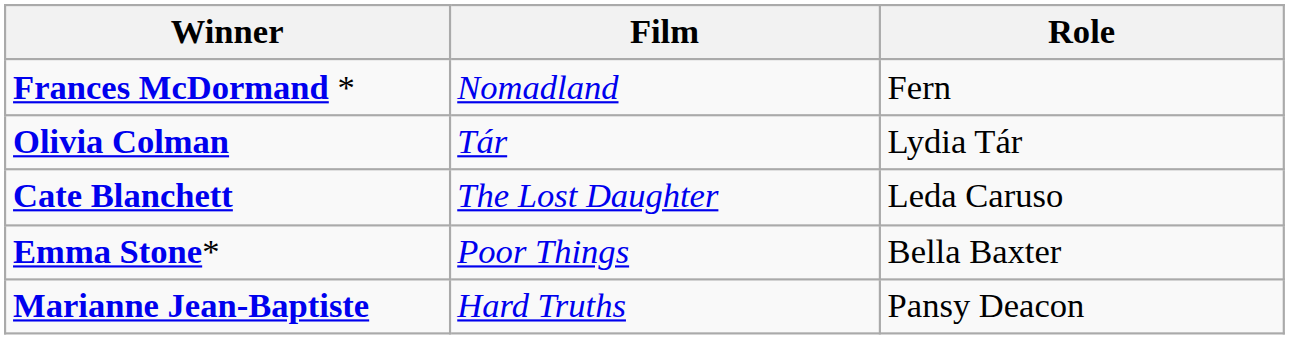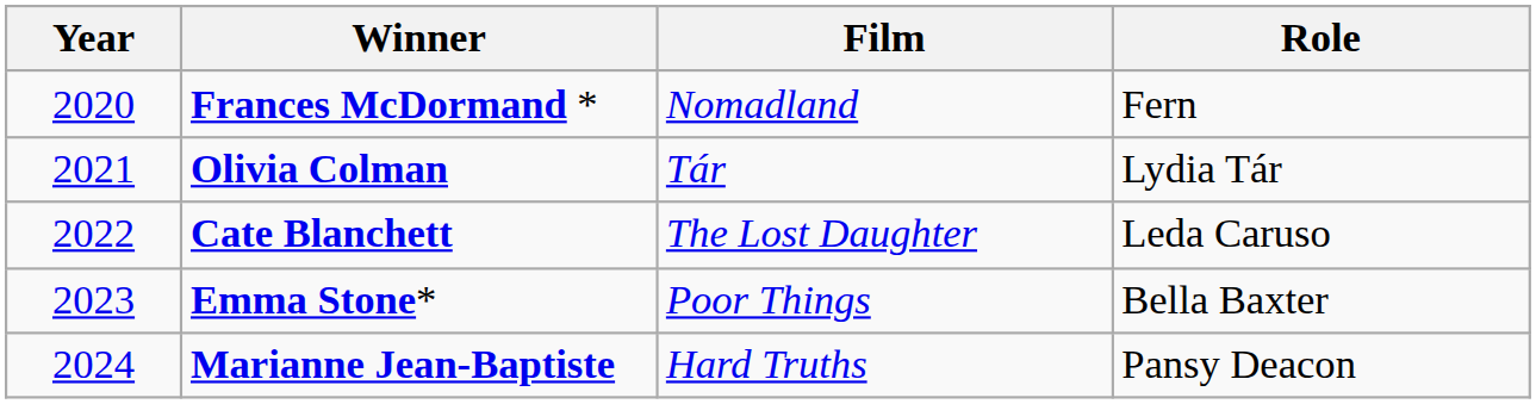+ column: Year | 2020 | 2021 | 2022 | 2023 | 2024
